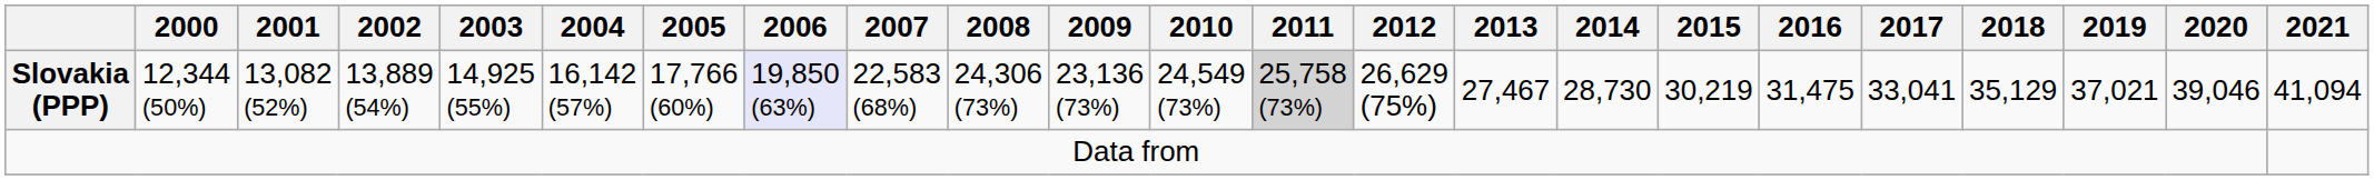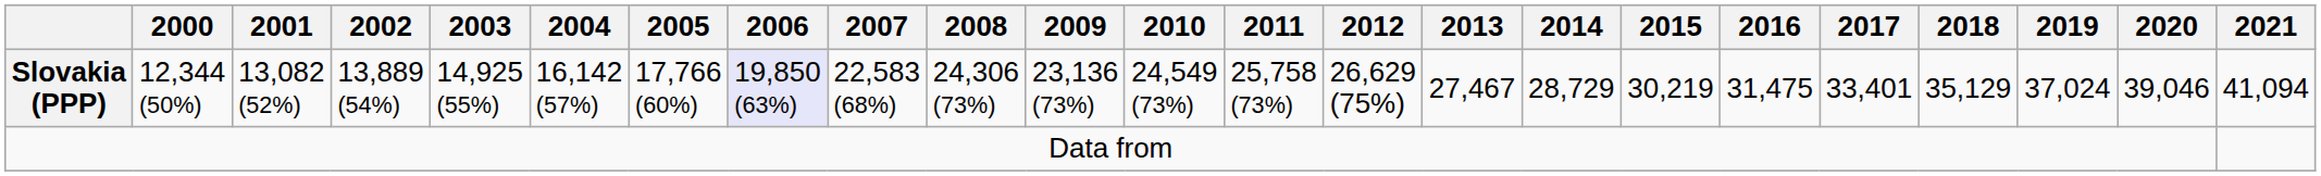Slovakia (PPP) | 2011: lightgrey background -> no background
Slovakia (PPP) | 2014: 28,730 -> 28,729
Slovakia (PPP) | 2017: 33,041 -> 33,401
Slovakia (PPP) | 2019: 37,021 -> 37,024
